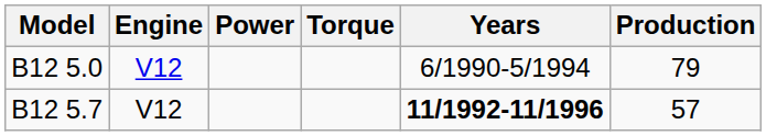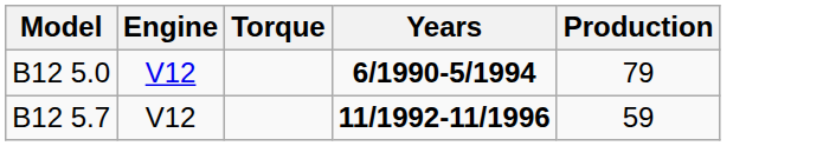- column: Power
B12 5.0 | Years: normal -> bold
B12 5.7 | Production: 57 -> 59
